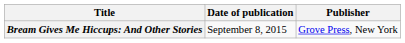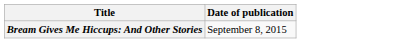- column: Publisher | Grove Press, New York
